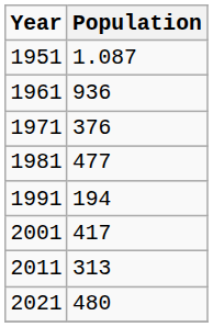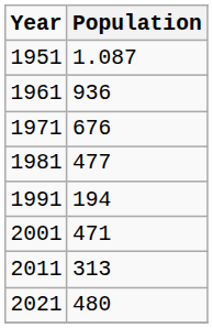1971 | Population: 376 -> 676
2001 | Population: 417 -> 471
